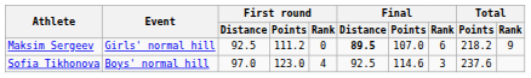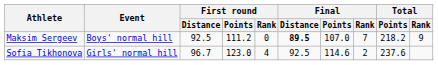Maksim Sergeev | Event: Girls' normal hill -> Boys' normal hill
Maksim Sergeev | Final / Rank: 6 -> 7
Sofia Tikhonova | Event: Boys' normal hill -> Girls' normal hill
Sofia Tikhonova | First round / Distance: 97.0 -> 96.7
Sofia Tikhonova | Final / Rank: 3 -> 2
